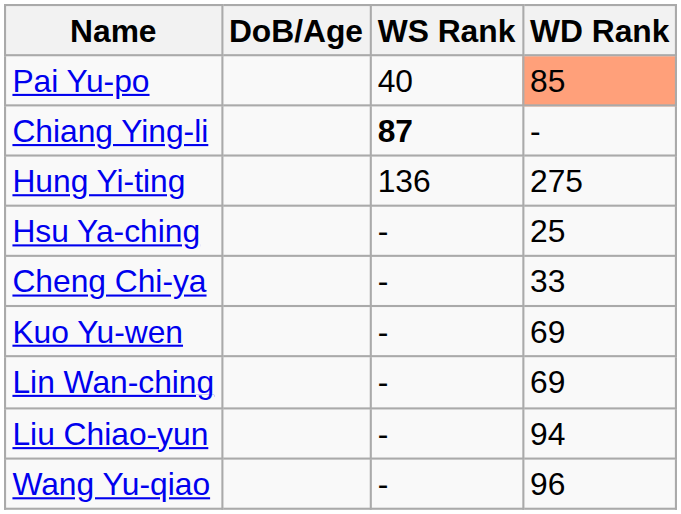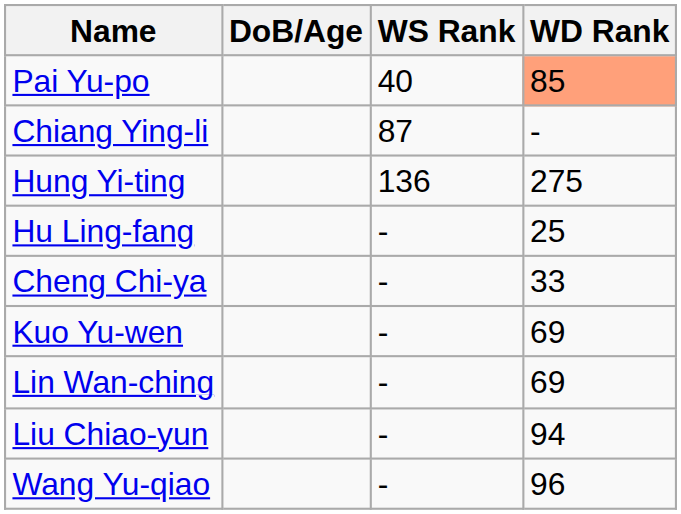Chiang Ying-li | WS Rank: bold -> normal
- row: Hsu Ya-ching | - | 25
+ row: Hu Ling-fang | - | 25
